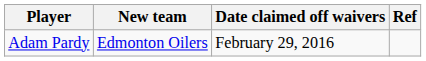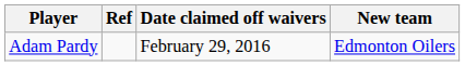columns swapped: New team <-> Ref
